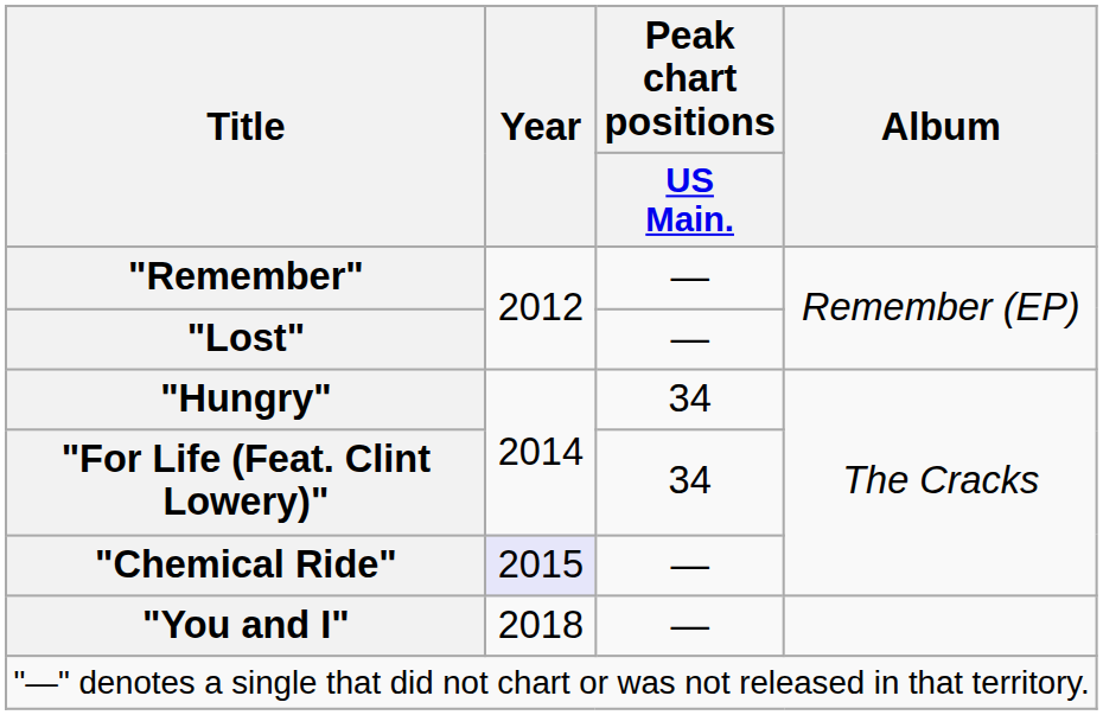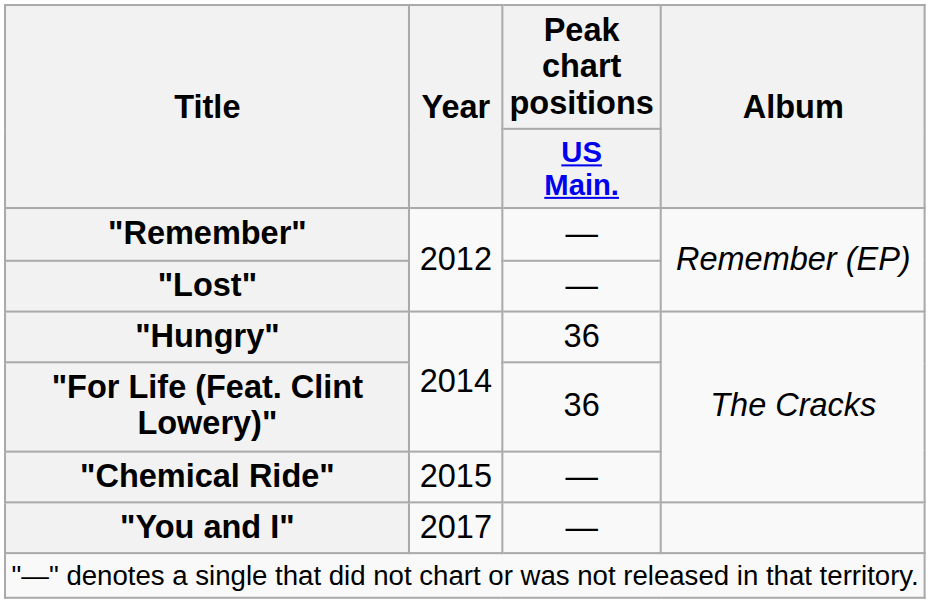"Hungry" | Peak chart positions / US Main.: 34 -> 36
"For Life (Feat. Clint Lowery)" | Peak chart positions / US Main.: 34 -> 36
"Chemical Ride" | Year: lavender background -> no background
"You and I" | Year: 2018 -> 2017
